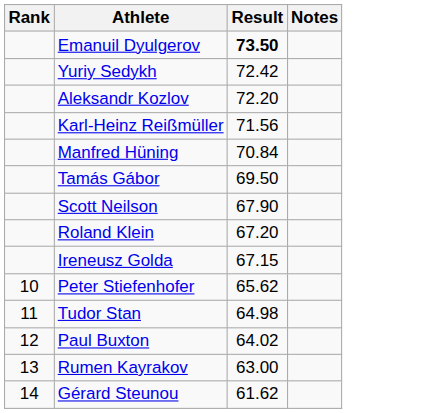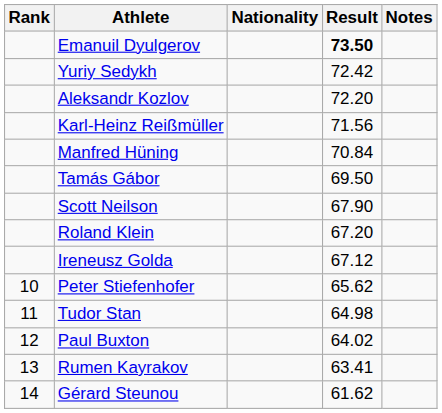+ column: Nationality
Ireneusz Golda | Result: 67.15 -> 67.12
Rumen Kayrakov | Result: 63.00 -> 63.41
